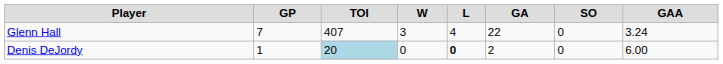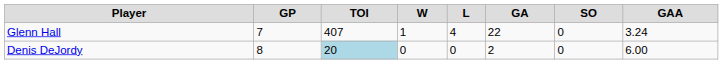Glenn Hall | W: 3 -> 1
Denis DeJordy | GP: 1 -> 8
Denis DeJordy | L: bold -> normal
